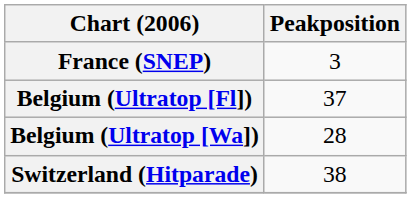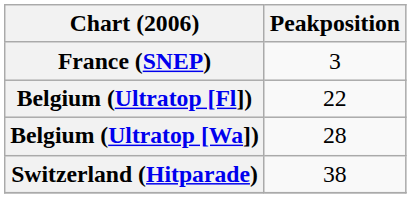Belgium (Ultratop [Fl]) | Peakposition: 37 -> 22
